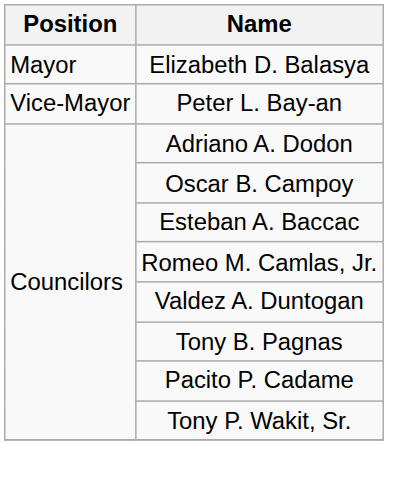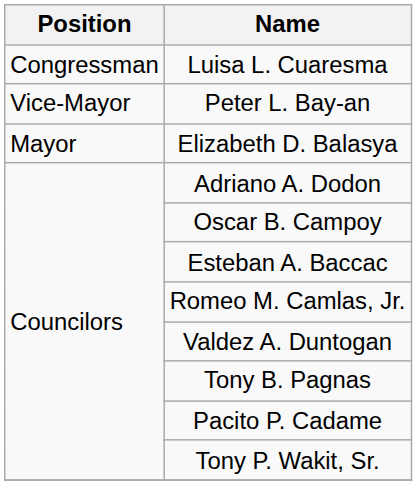+ row: Congressman | Luisa L. Cuaresma
rows swapped: Elizabeth D. Balasya <-> Peter L. Bay-an
